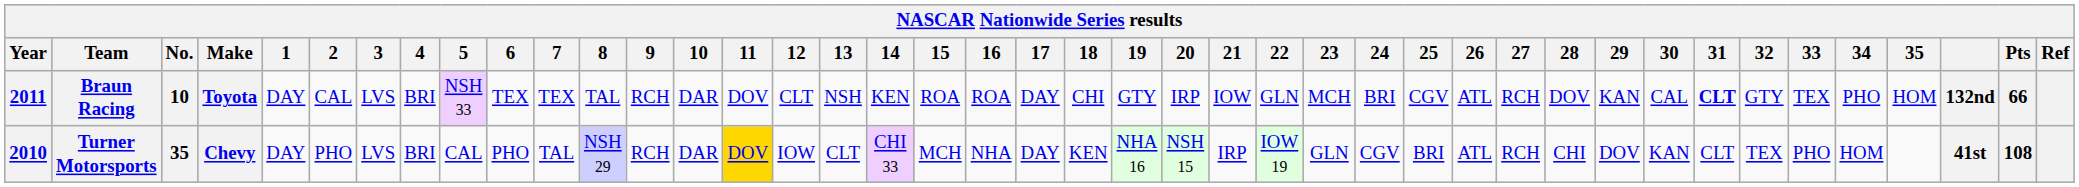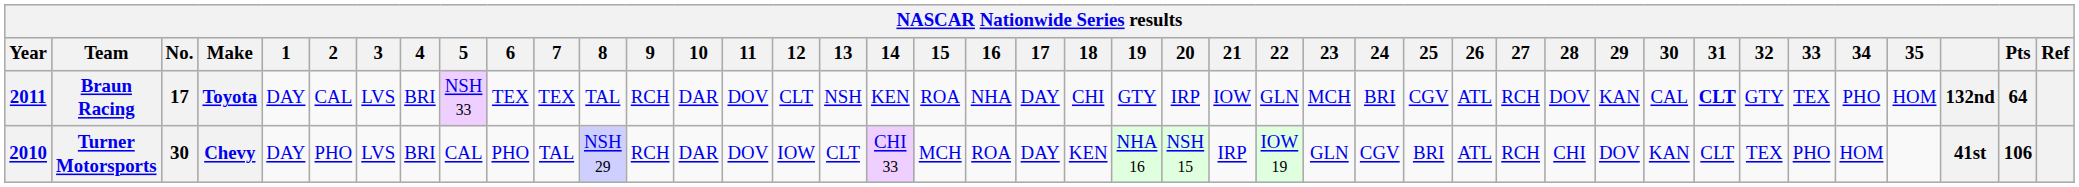Braun Racing | No.: 10 -> 17
Braun Racing | 16: ROA -> NHA
Braun Racing | Pts: 66 -> 64
Turner Motorsports | No.: 35 -> 30
Turner Motorsports | 11: gold background -> no background
Turner Motorsports | 16: NHA -> ROA
Turner Motorsports | Pts: 108 -> 106
